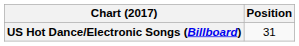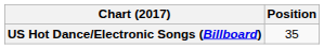US Hot Dance/Electronic Songs (Billboard) | Position: 31 -> 35
